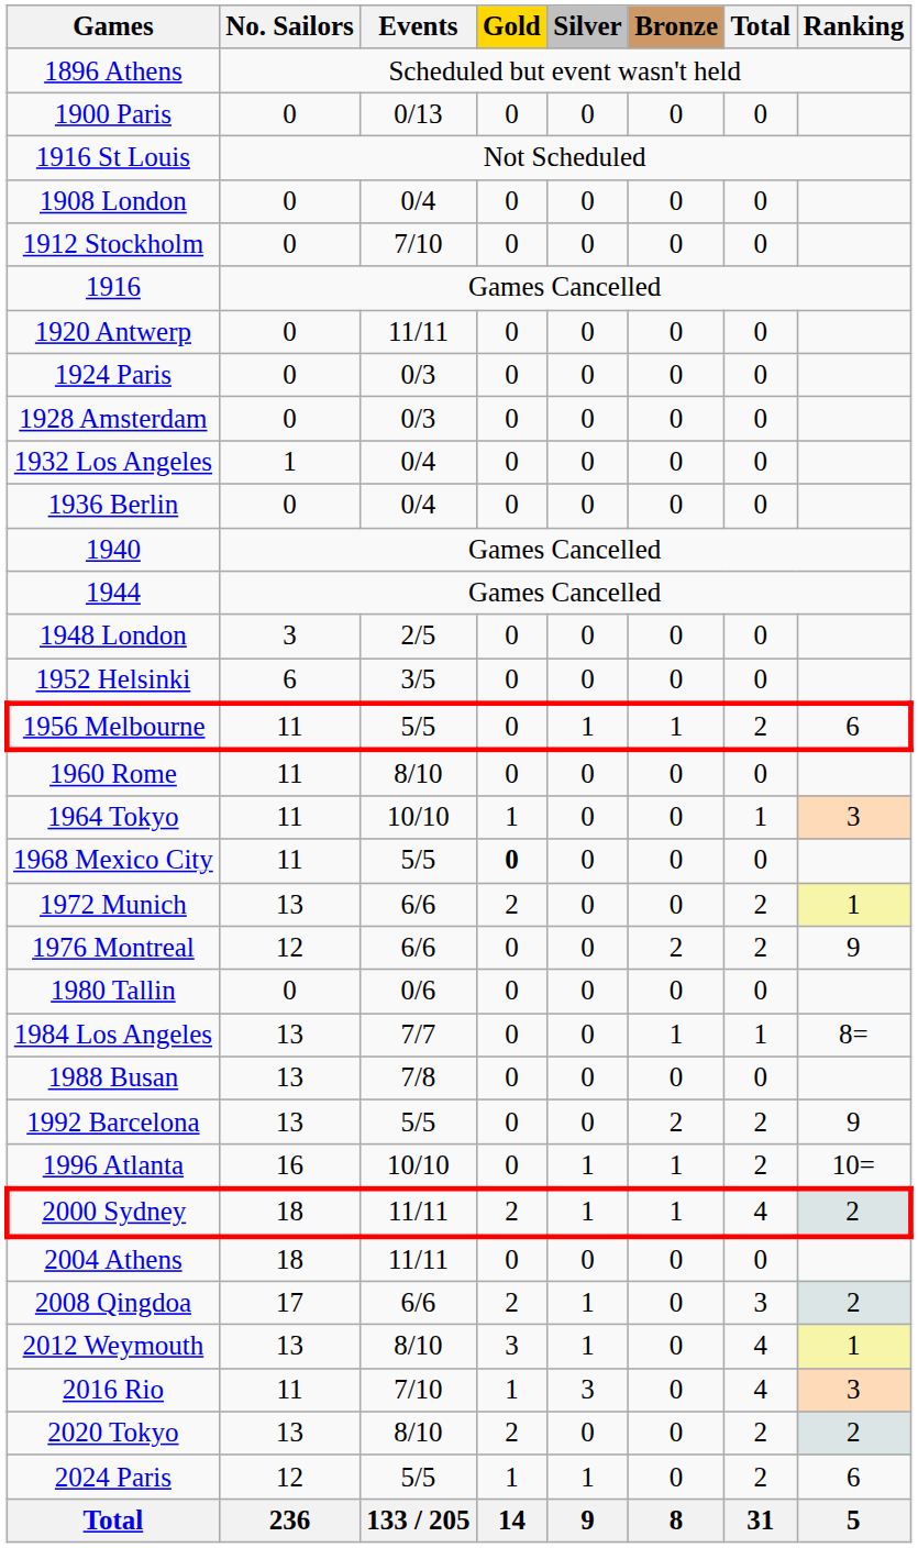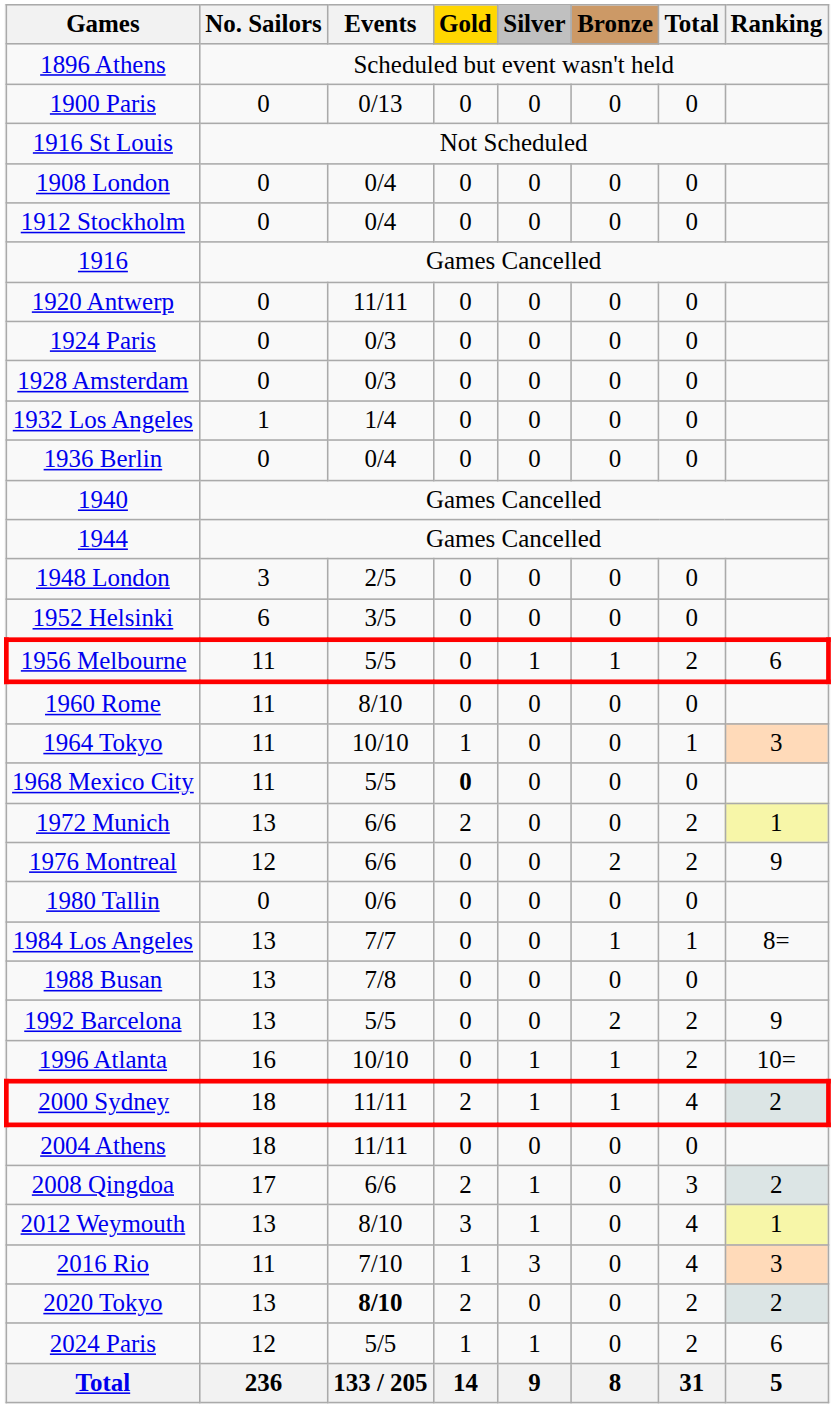1912 Stockholm | Events: 7/10 -> 0/4
1932 Los Angeles | Events: 0/4 -> 1/4
2020 Tokyo | Events: normal -> bold
